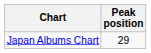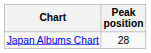Japan Albums Chart | Peak position: 29 -> 28
